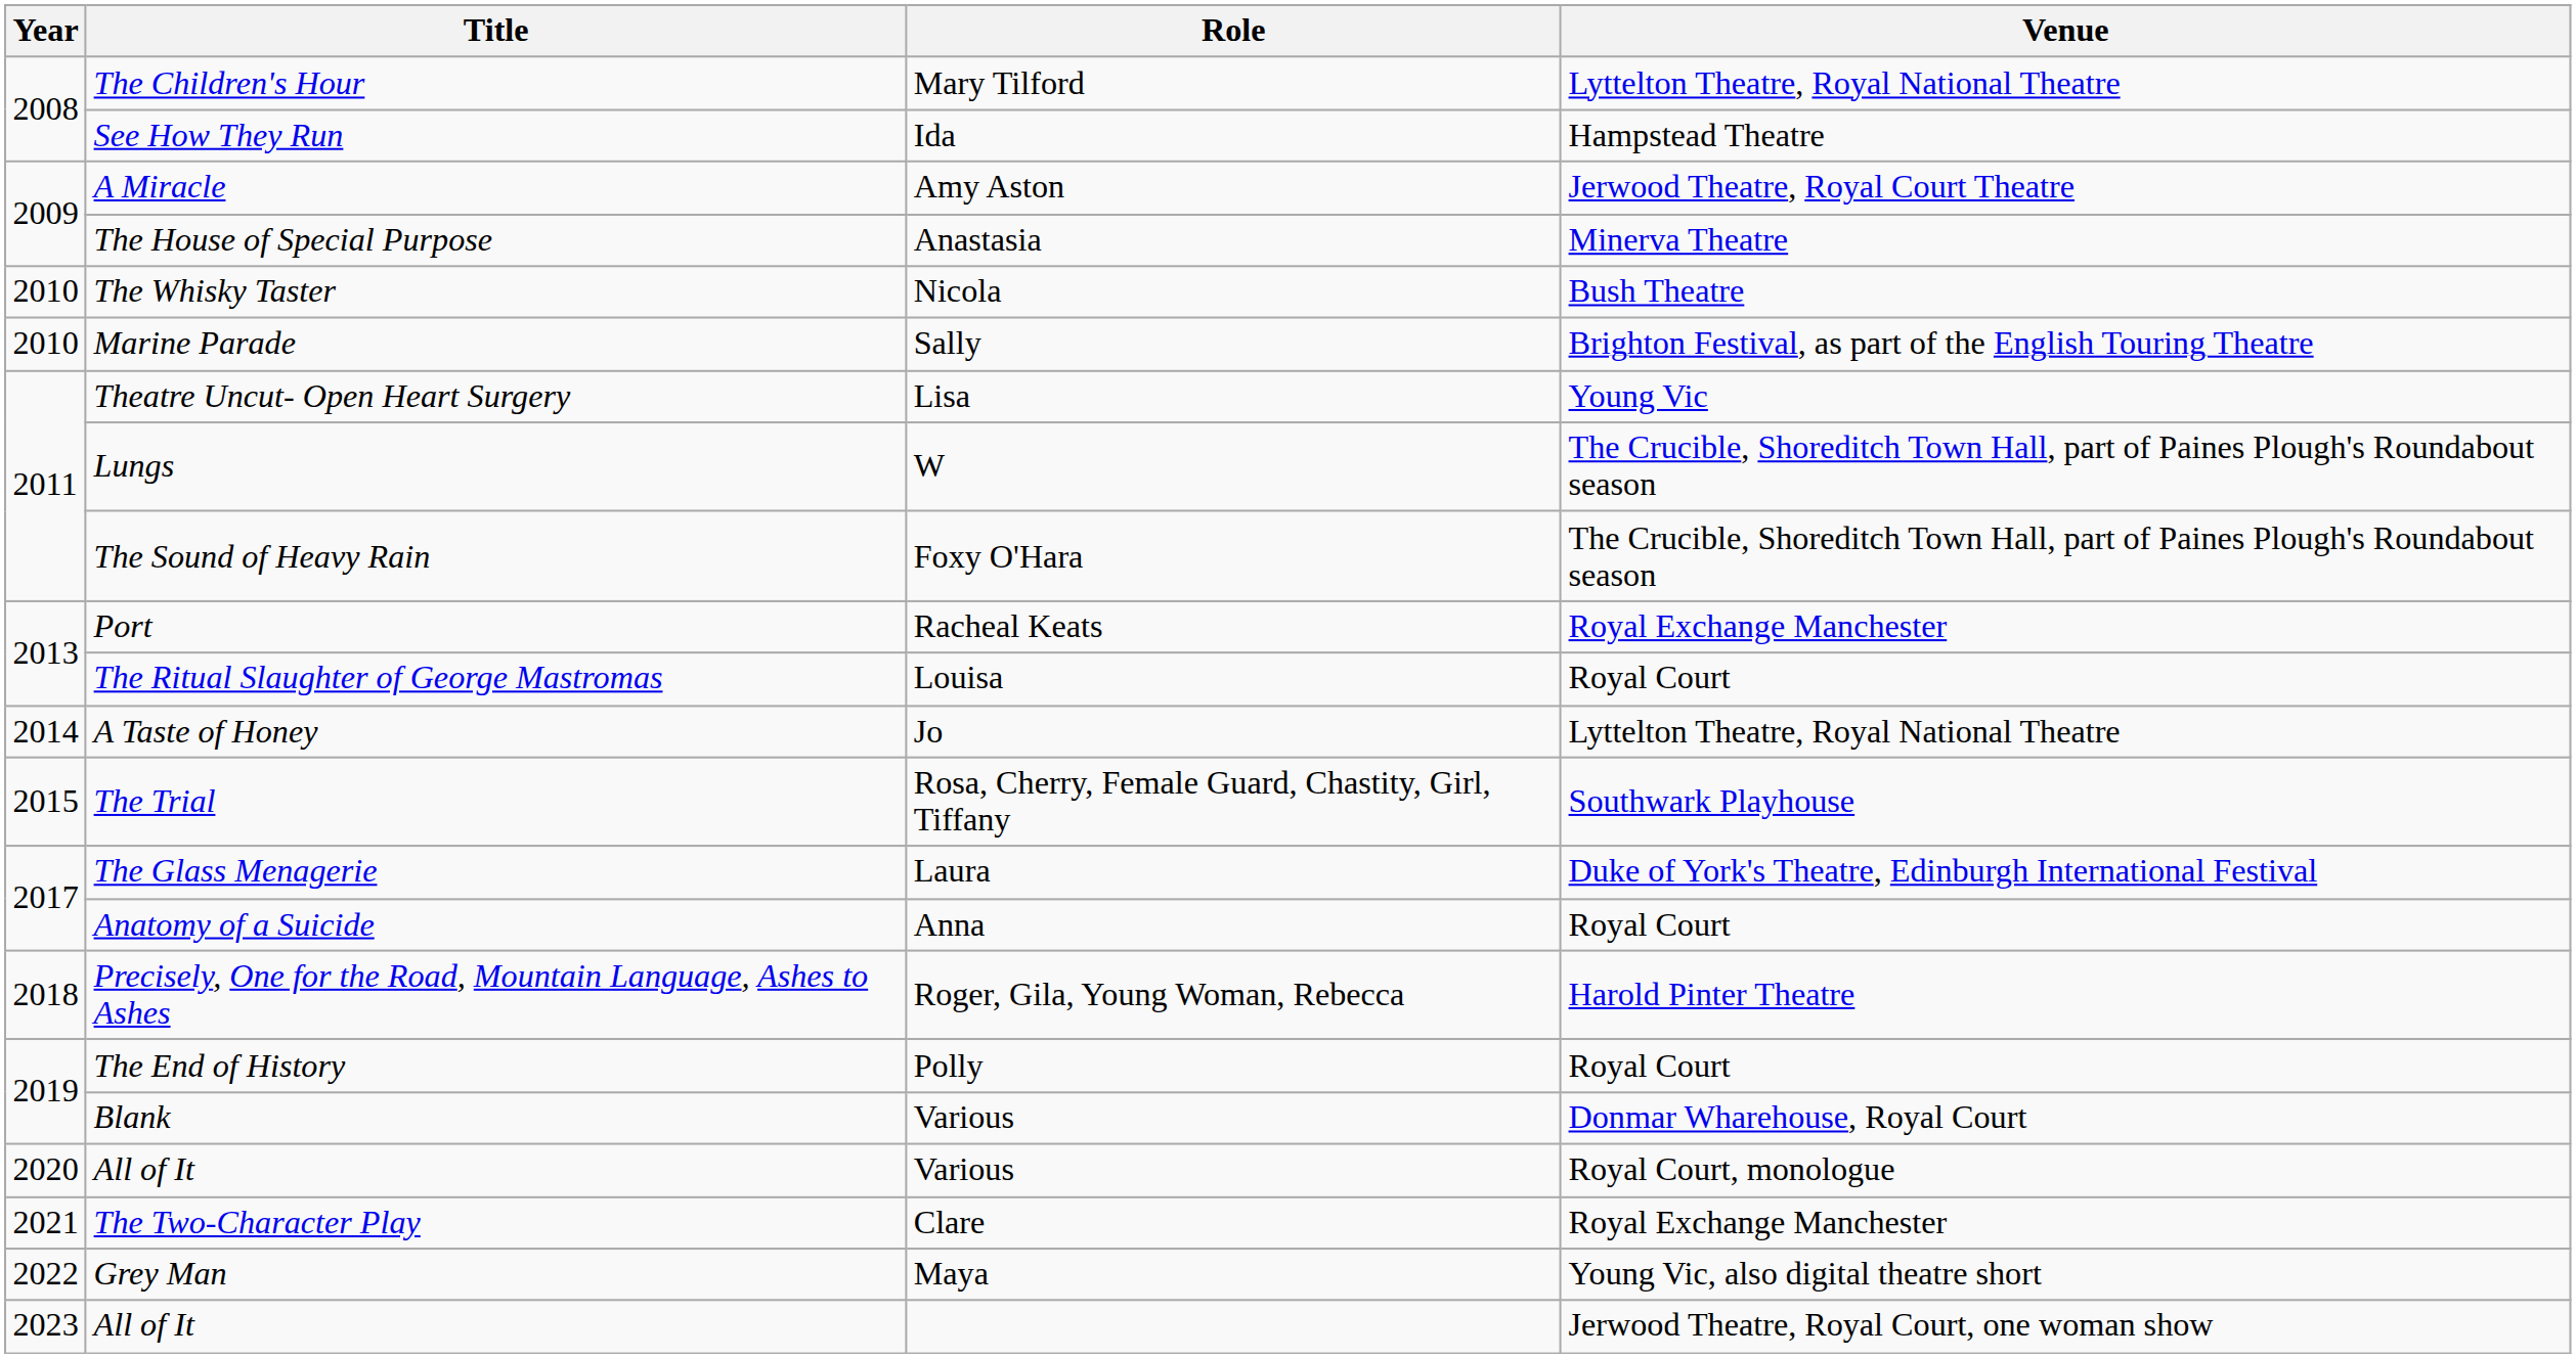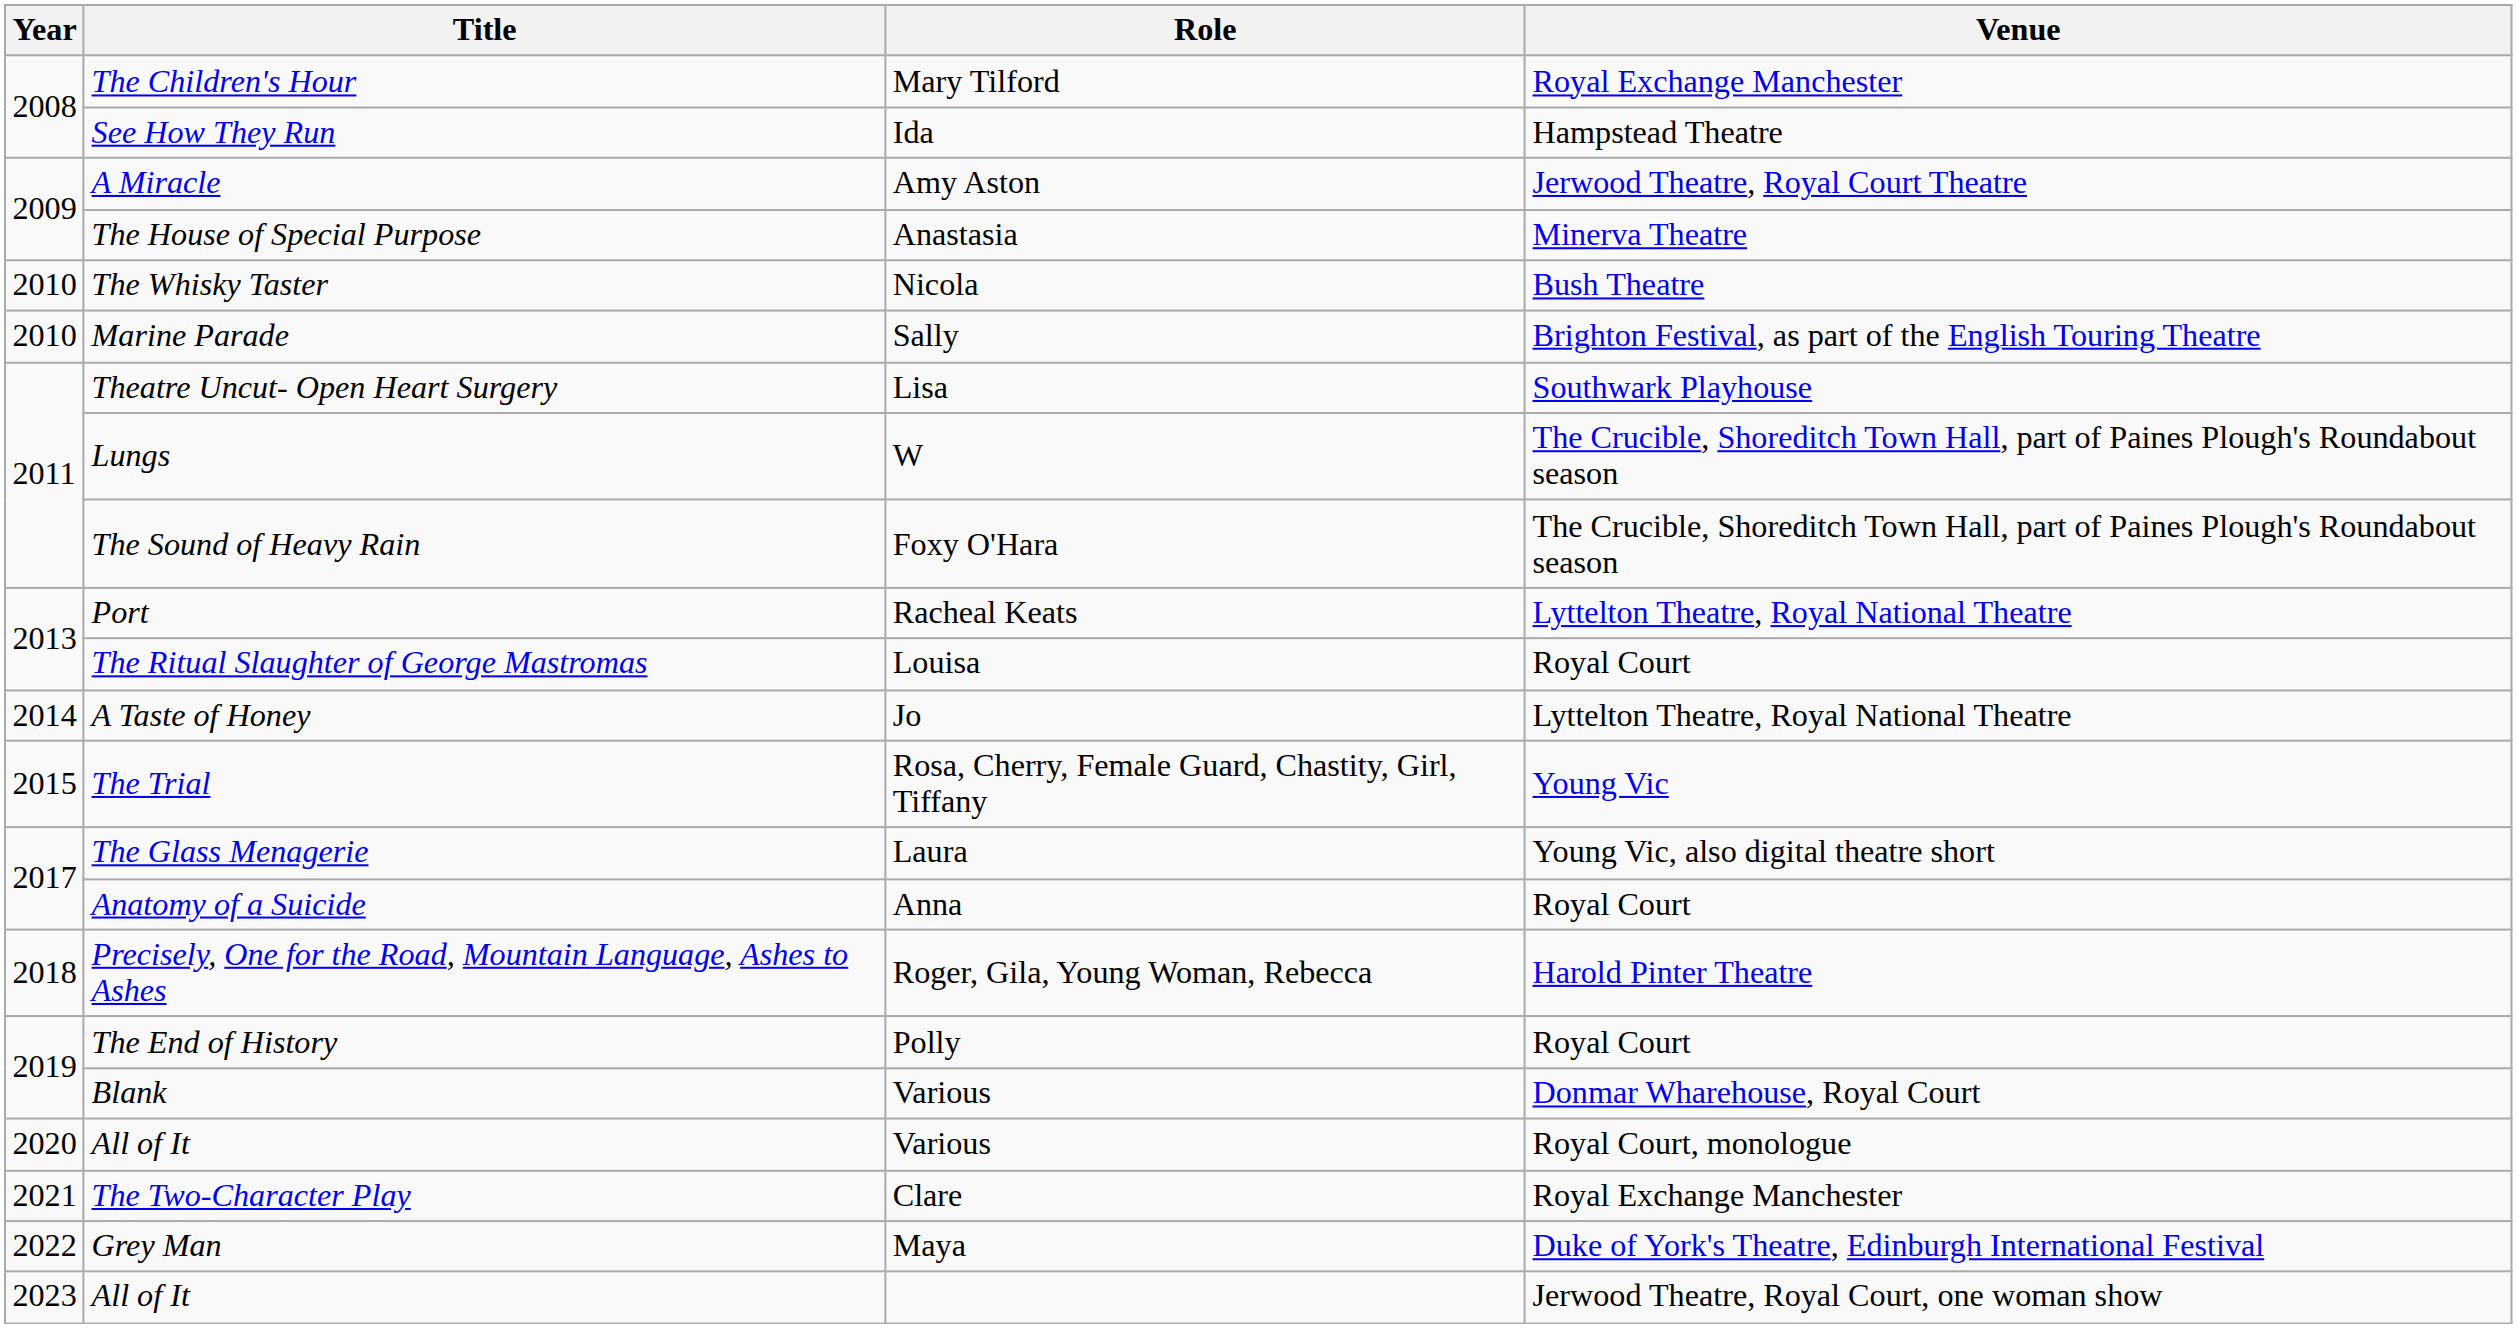The Children's Hour | Venue: Lyttelton Theatre, Royal National Theatre -> Royal Exchange Manchester
Theatre Uncut- Open Heart Surgery | Venue: Young Vic -> Southwark Playhouse
Port | Venue: Royal Exchange Manchester -> Lyttelton Theatre, Royal National Theatre
The Trial | Venue: Southwark Playhouse -> Young Vic
The Glass Menagerie | Venue: Duke of York's Theatre, Edinburgh International Festival -> Young Vic, also digital theatre short
Grey Man | Venue: Young Vic, also digital theatre short -> Duke of York's Theatre, Edinburgh International Festival
